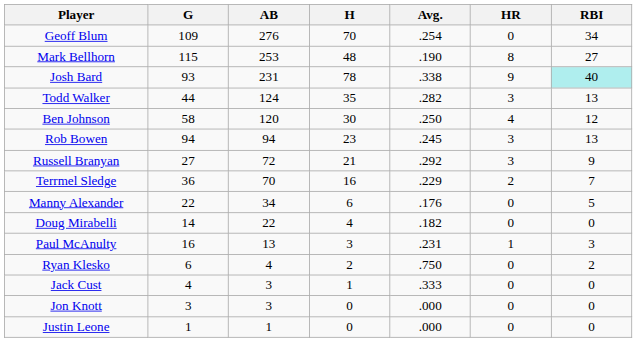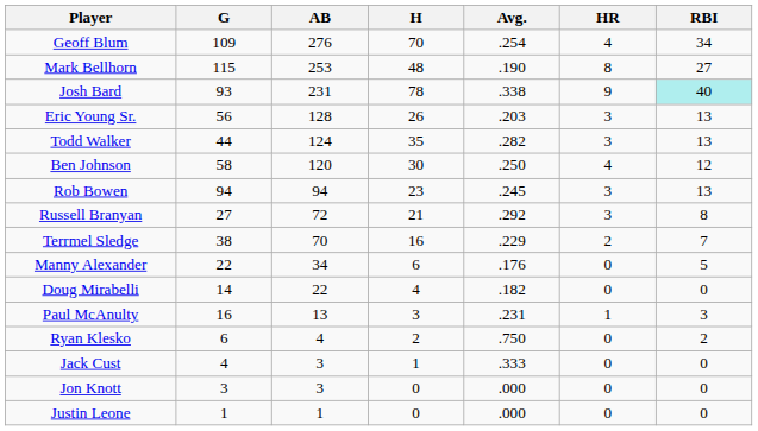Geoff Blum | HR: 0 -> 4
+ row: Eric Young Sr. | 56 | 128 | 26 | .203 | 3 | 13
Russell Branyan | RBI: 9 -> 8
Terrmel Sledge | G: 36 -> 38
